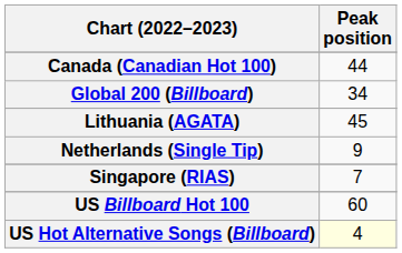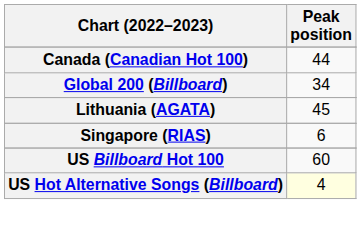- row: Netherlands (Single Tip) | 9
Singapore (RIAS) | Peak position: 7 -> 6
